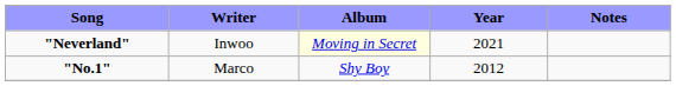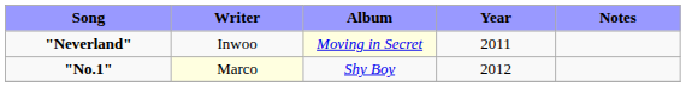"Neverland" | Year: 2021 -> 2011
"No.1" | Writer: no background -> lightyellow background
